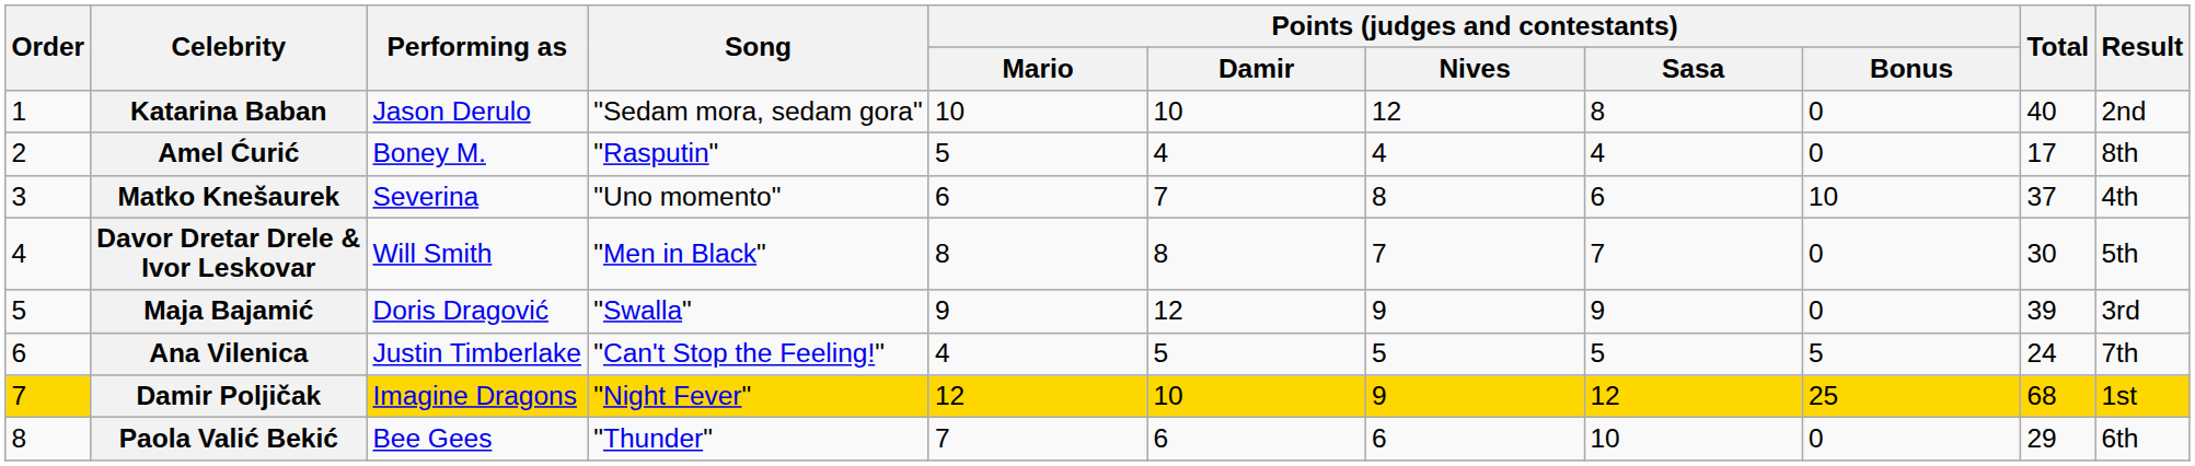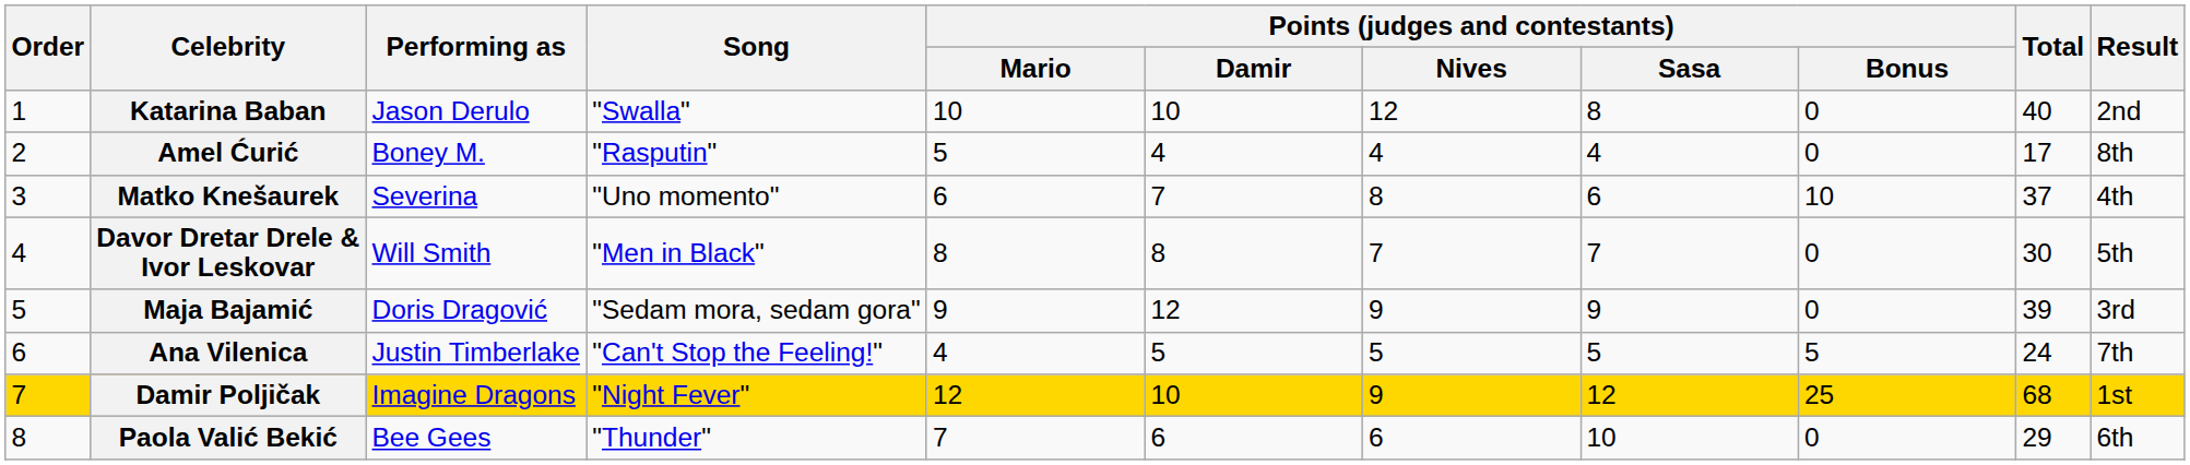Katarina Baban | Song: "Sedam mora, sedam gora" -> "Swalla"
Maja Bajamić | Song: "Swalla" -> "Sedam mora, sedam gora"
